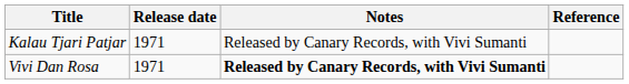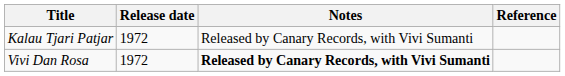Kalau Tjari Patjar | Release date: 1971 -> 1972
Vivi Dan Rosa | Release date: 1971 -> 1972
